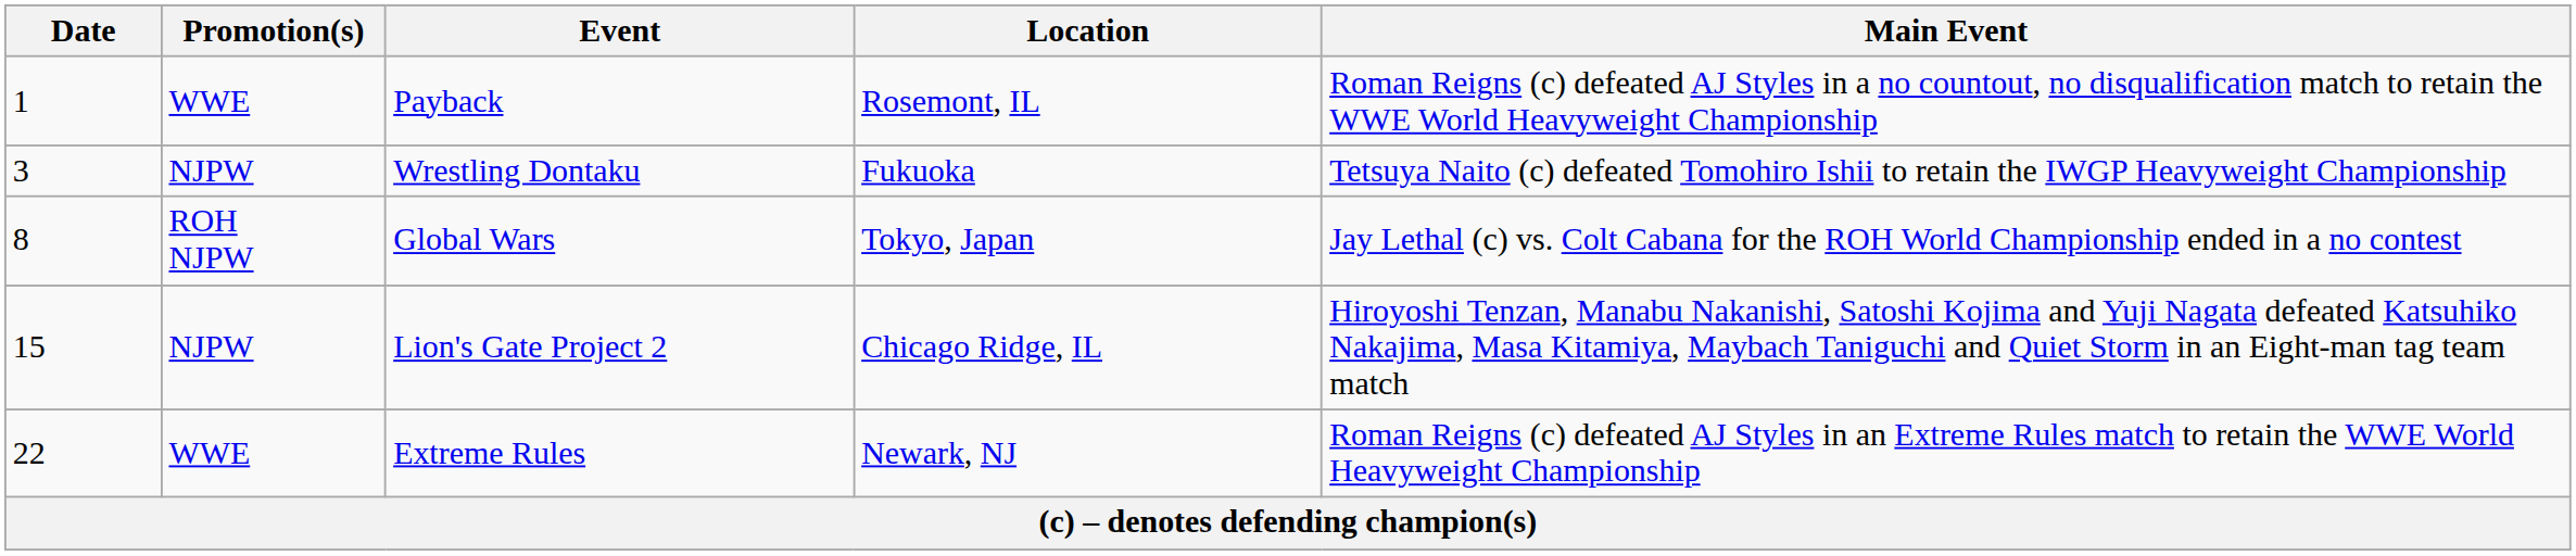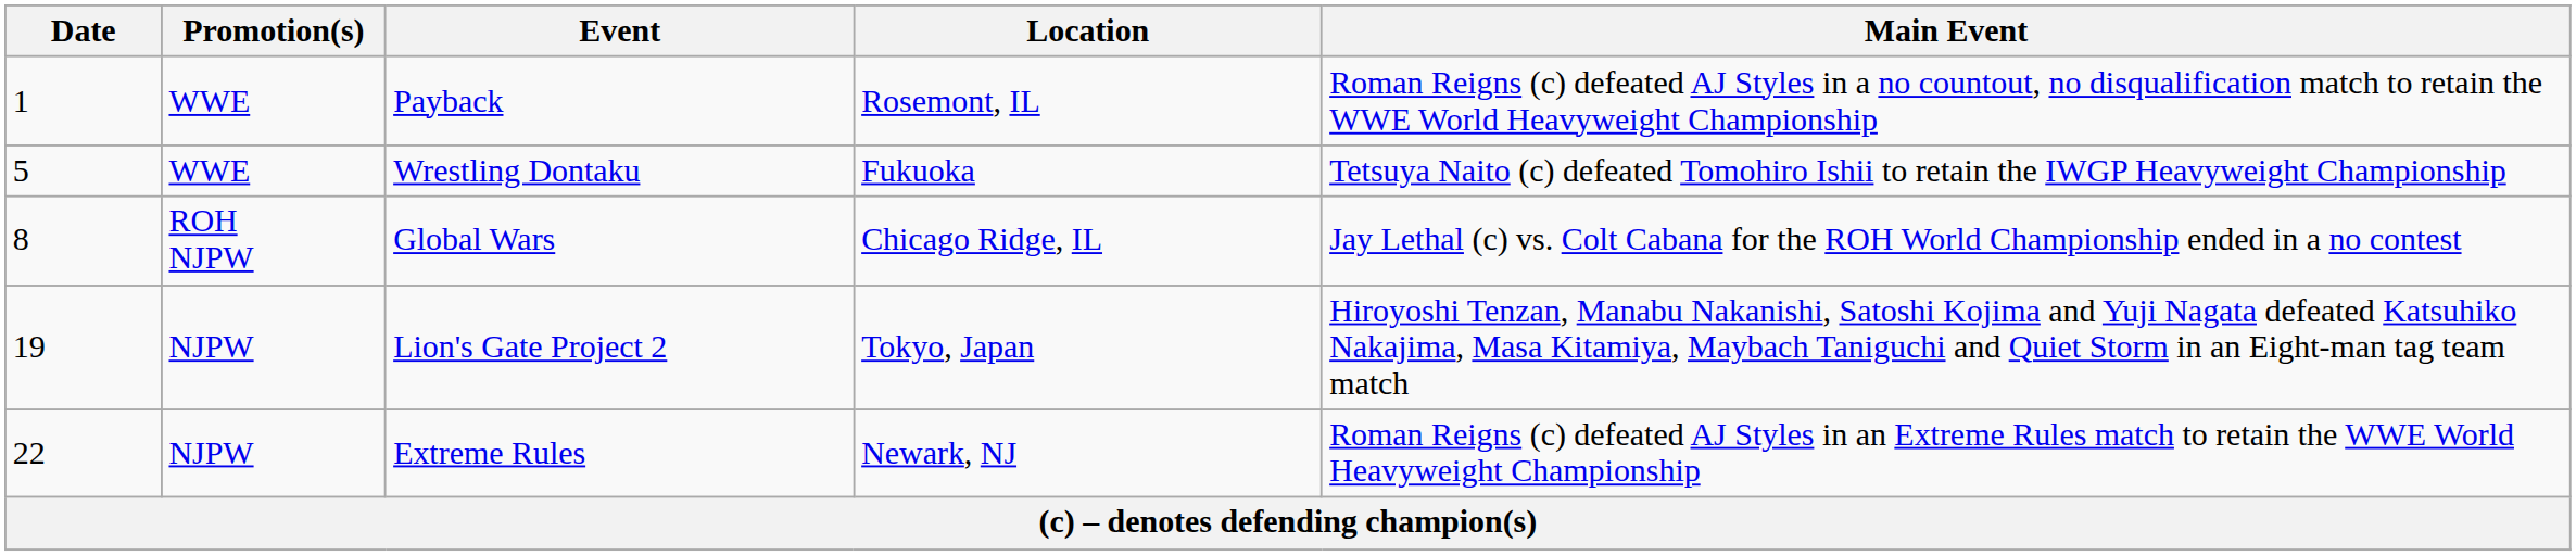Wrestling Dontaku | Date: 3 -> 5
Wrestling Dontaku | Promotion(s): NJPW -> WWE
Global Wars | Location: Tokyo, Japan -> Chicago Ridge, IL
Lion's Gate Project 2 | Date: 15 -> 19
Lion's Gate Project 2 | Location: Chicago Ridge, IL -> Tokyo, Japan
Extreme Rules | Promotion(s): WWE -> NJPW
